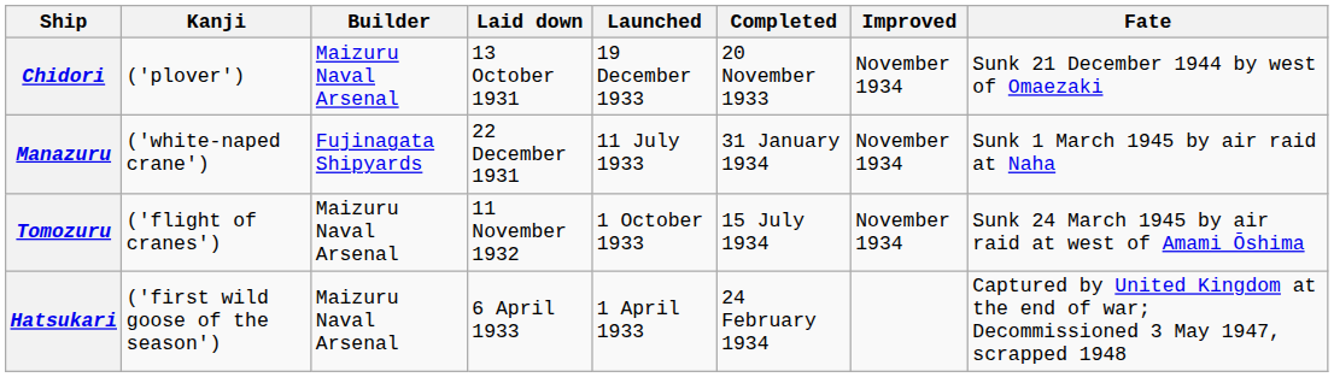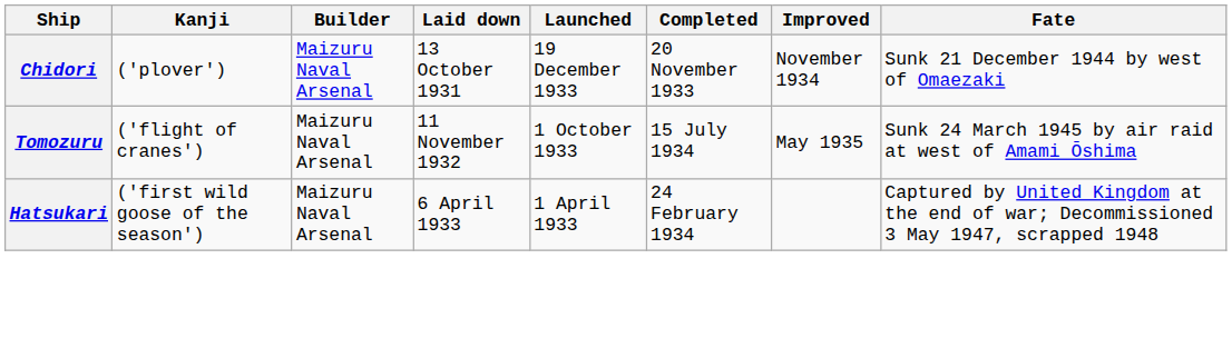- row: Manazuru | ('white-naped crane') | Fujinagata Shipyards | 22 December 1931 | 11 July 1933 | 31 January 1934 | November 1934 | Sunk 1 March 1945 by air raid at Naha
Tomozuru | Improved: November 1934 -> May 1935
